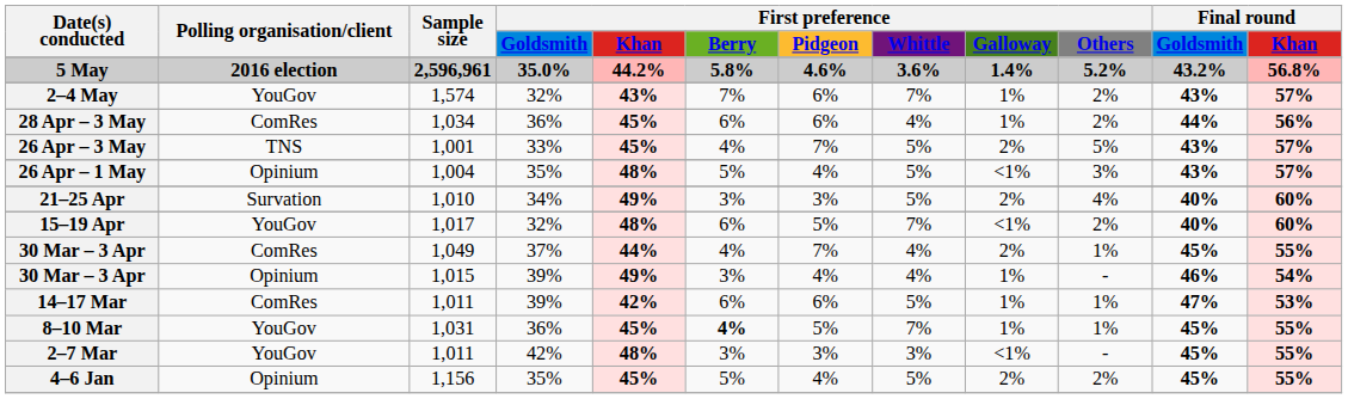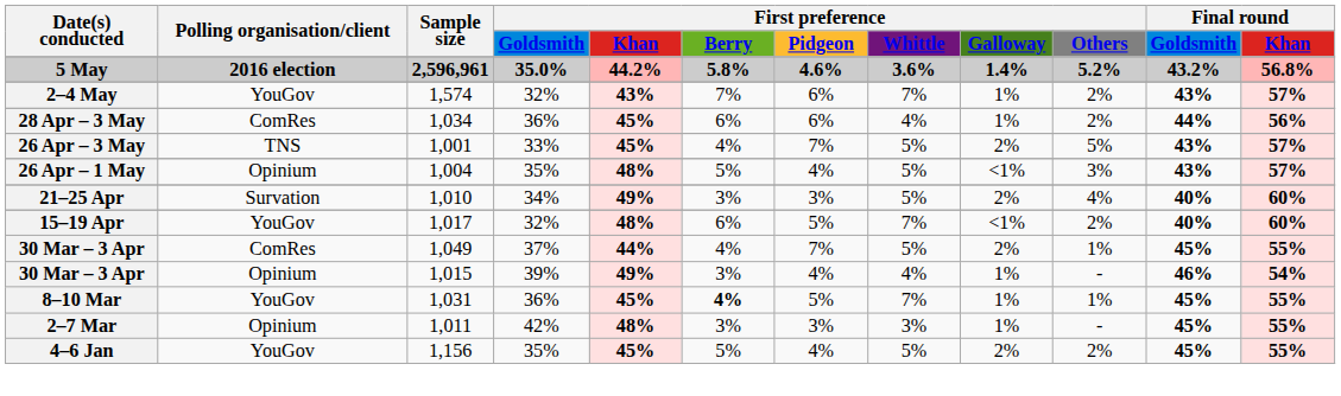30 Mar – 3 Apr / 1,049 | First preference / Whittle: 4% -> 5%
- row: 14–17 Mar | ComRes | 1,011 | 39% | 42% | 6% | 6% | 5% | 1% | 1% | 47% | 53%
2–7 Mar | Polling organisation/client: YouGov -> Opinium
2–7 Mar | First preference / Galloway: <1% -> 1%
4–6 Jan | Polling organisation/client: Opinium -> YouGov
